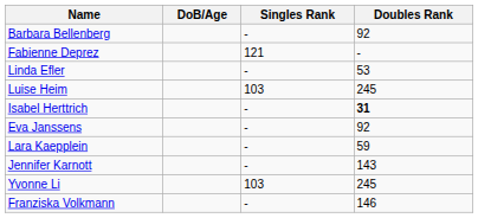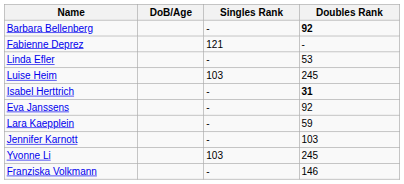Barbara Bellenberg | Doubles Rank: normal -> bold
Jennifer Karnott | Doubles Rank: 143 -> 103
